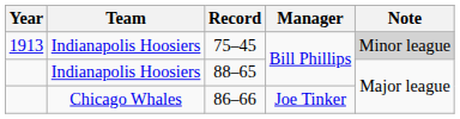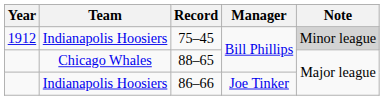75–45 | Year: 1913 -> 1912
88–65 | Team: Indianapolis Hoosiers -> Chicago Whales
86–66 | Team: Chicago Whales -> Indianapolis Hoosiers
